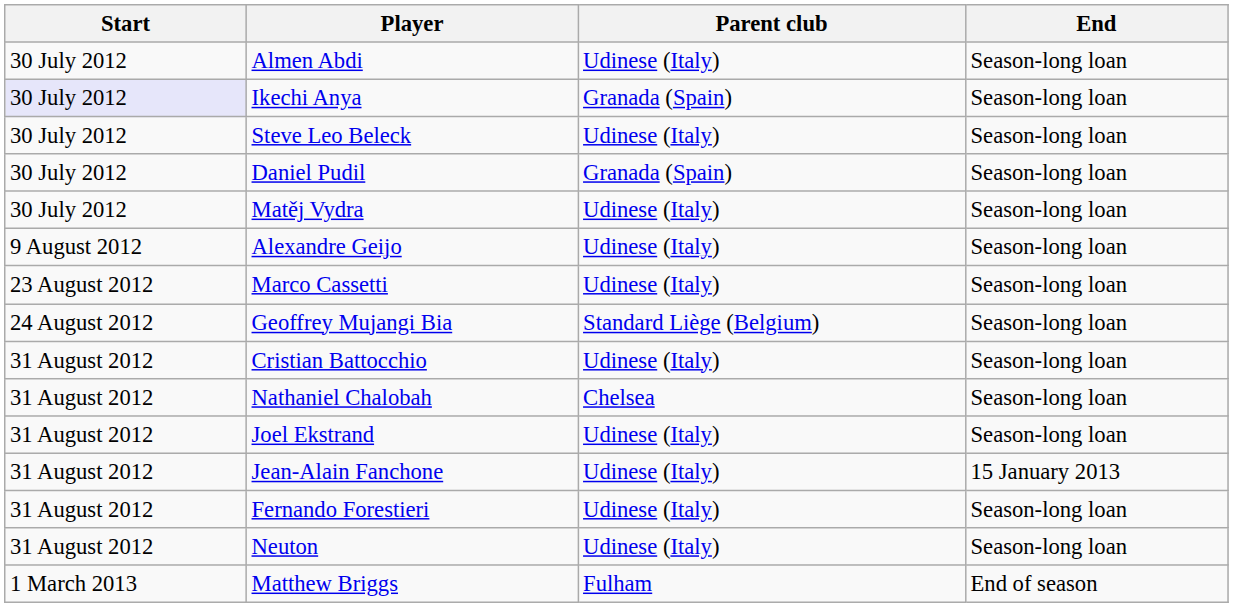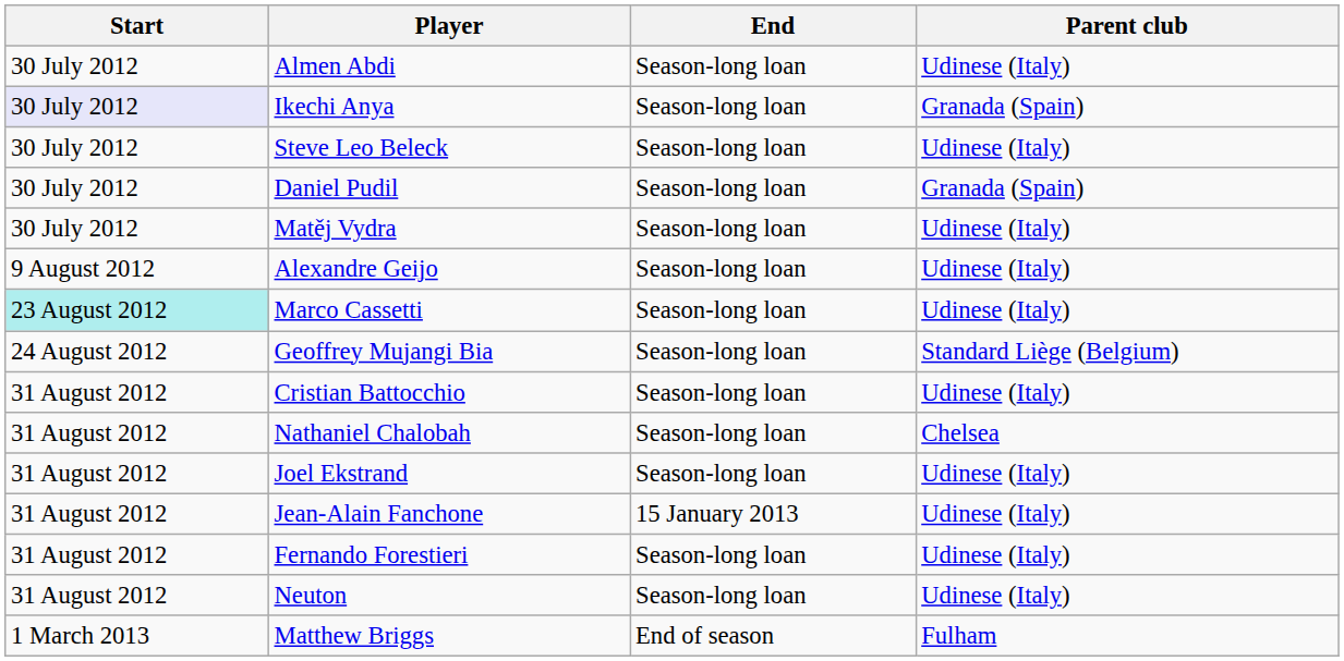columns swapped: Parent club <-> End
Marco Cassetti | Start: no background -> paleturquoise background
